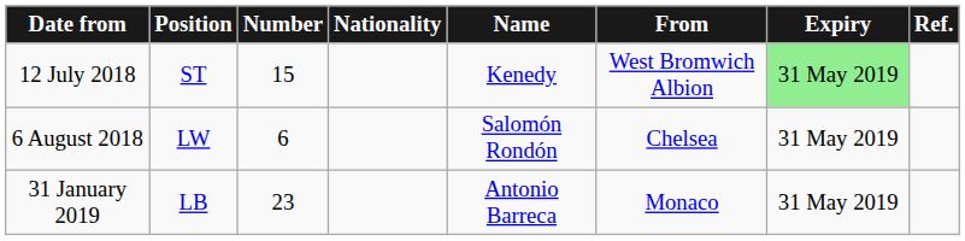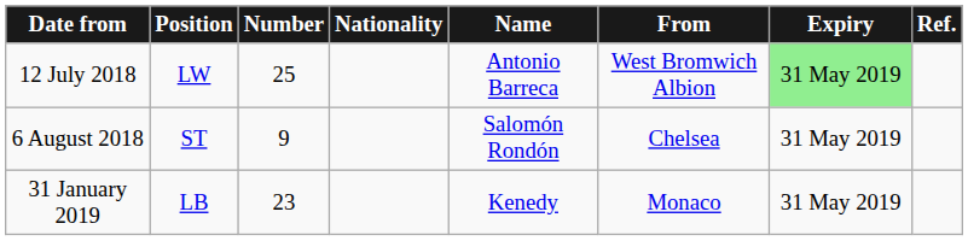12 July 2018 | Position: ST -> LW
12 July 2018 | Number: 15 -> 25
12 July 2018 | Name: Kenedy -> Antonio Barreca
6 August 2018 | Position: LW -> ST
6 August 2018 | Number: 6 -> 9
31 January 2019 | Name: Antonio Barreca -> Kenedy
